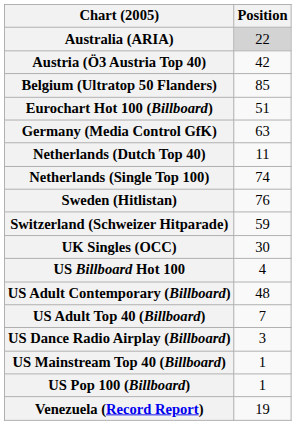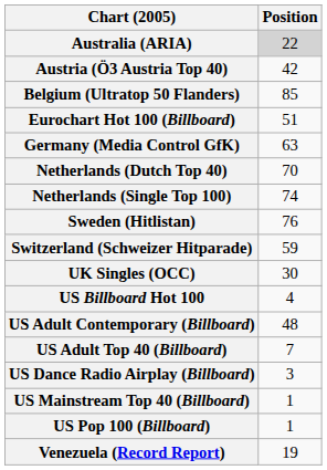Netherlands (Dutch Top 40) | Position: 11 -> 70
